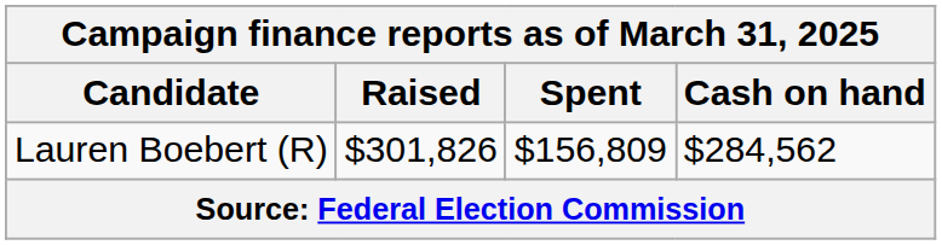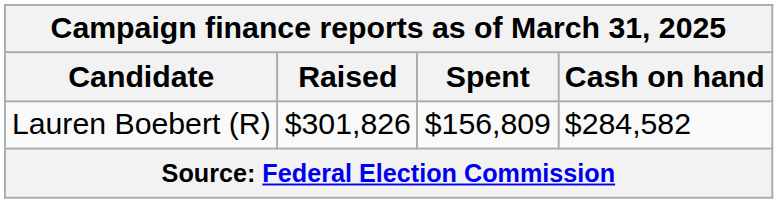Lauren Boebert (R) | Cash on hand: $284,562 -> $284,582
